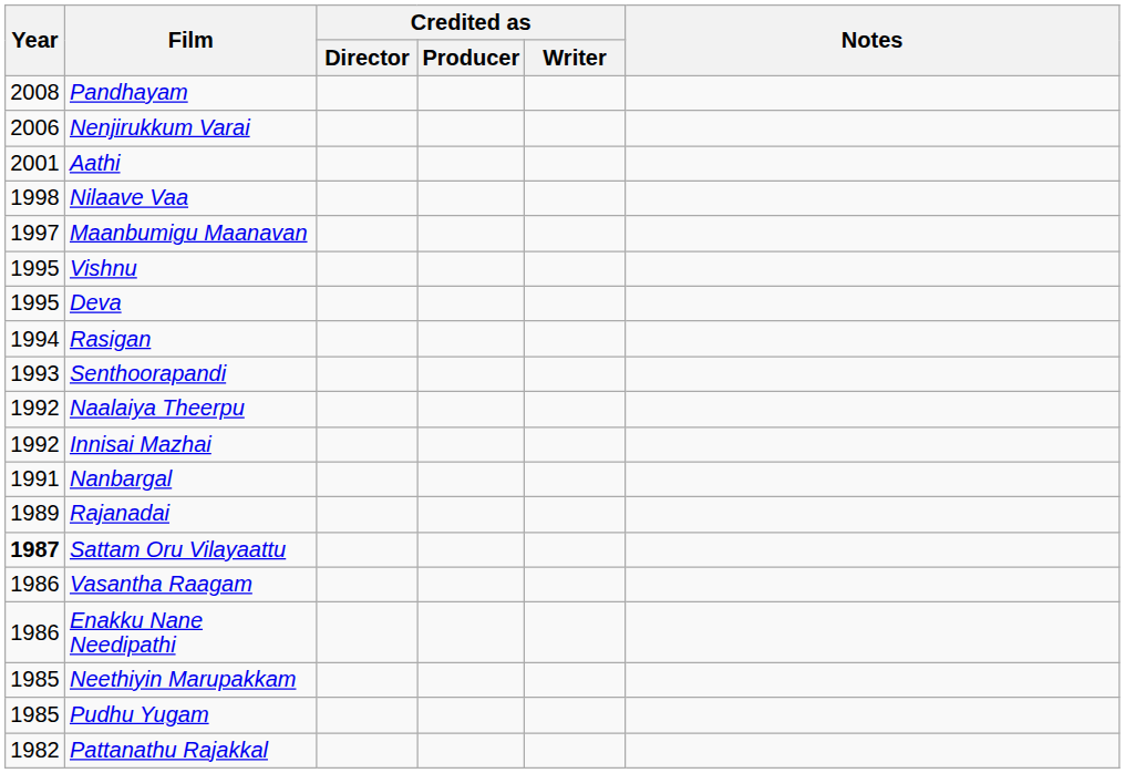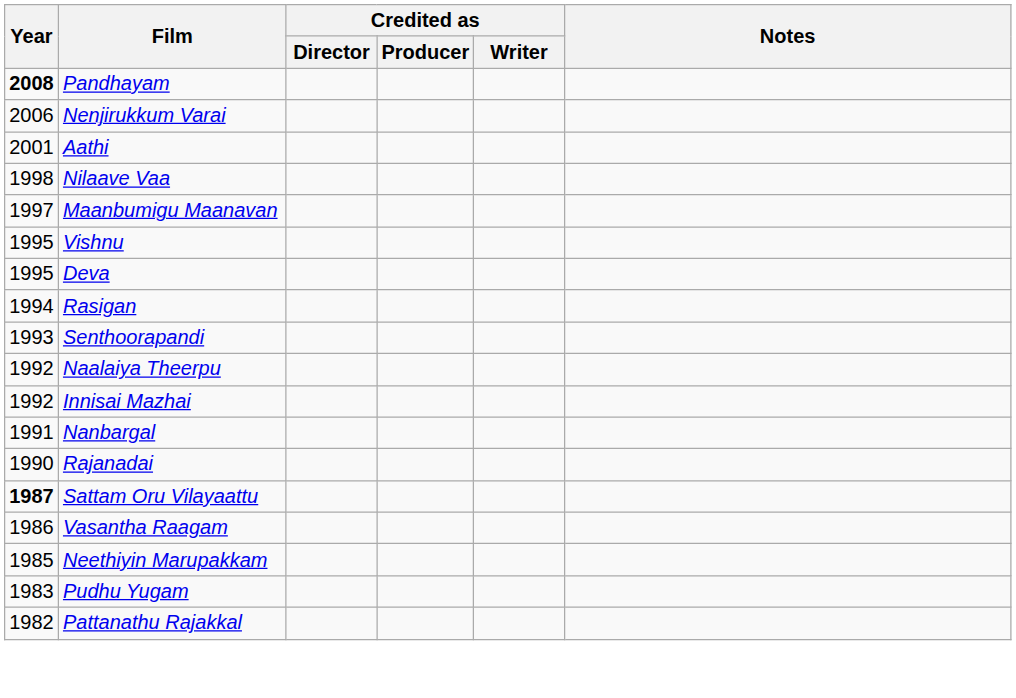Pandhayam | Year: normal -> bold
Rajanadai | Year: 1989 -> 1990
- row: 1986 | Enakku Nane Needipathi
Pudhu Yugam | Year: 1985 -> 1983
